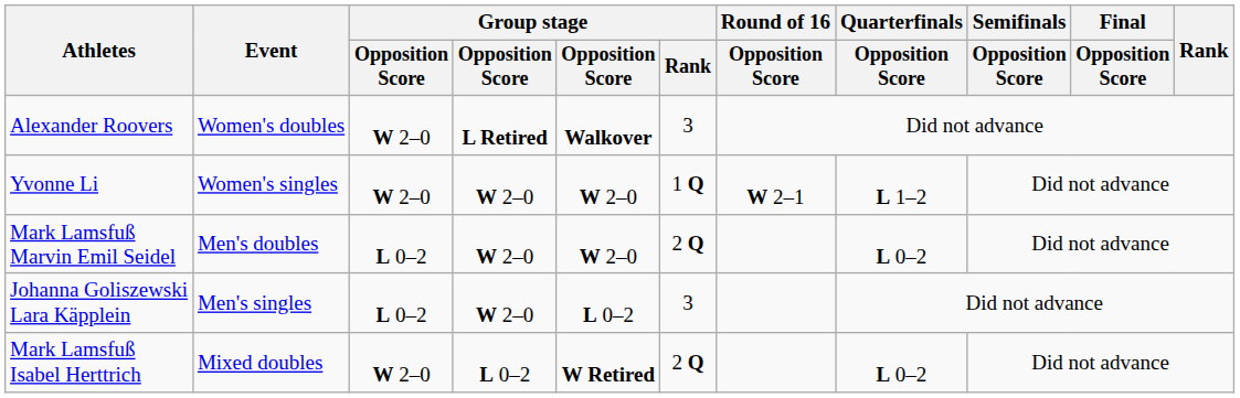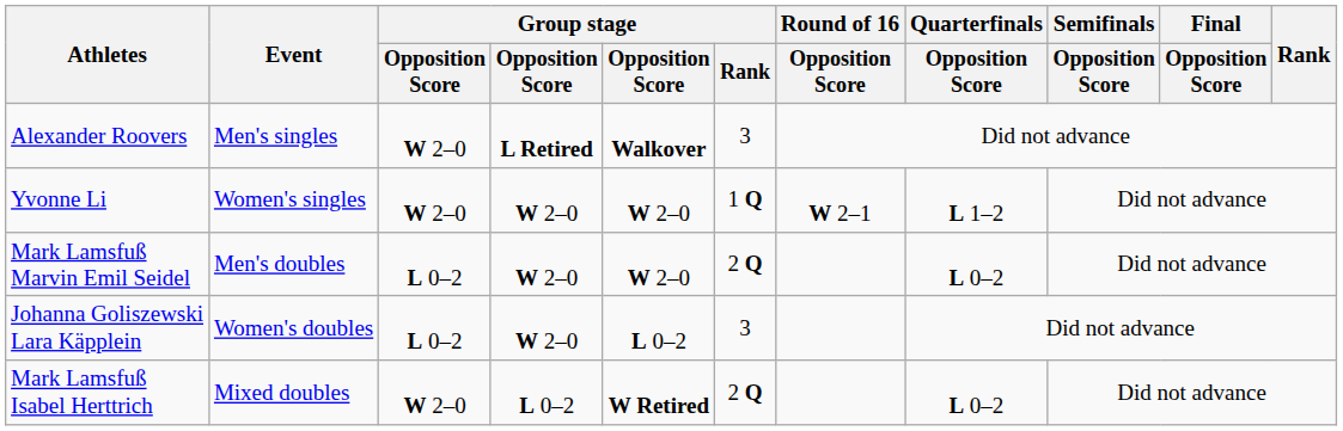Alexander Roovers | Event: Women's doubles -> Men's singles
Johanna Goliszewski Lara Käpplein | Event: Men's singles -> Women's doubles
